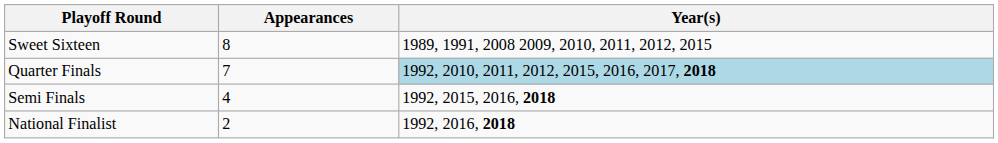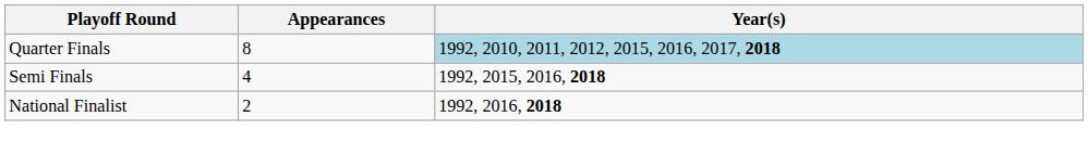- row: Sweet Sixteen | 8 | 1989, 1991, 2008 2009, 2010, 2011, 2012, 2015
Quarter Finals | Appearances: 7 -> 8
